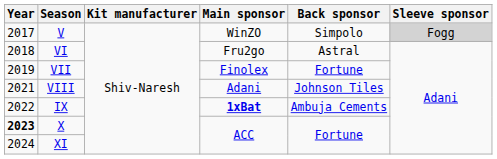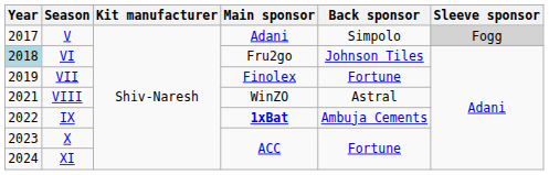V | Main sponsor: WinZO -> Adani
VI | Year: no background -> lightblue background
VI | Back sponsor: Astral -> Johnson Tiles
VIII | Main sponsor: Adani -> WinZO
VIII | Back sponsor: Johnson Tiles -> Astral
X | Year: bold -> normal
